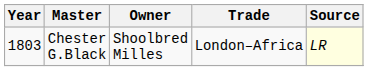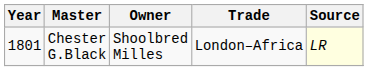Chester G.Black | Year: 1803 -> 1801
